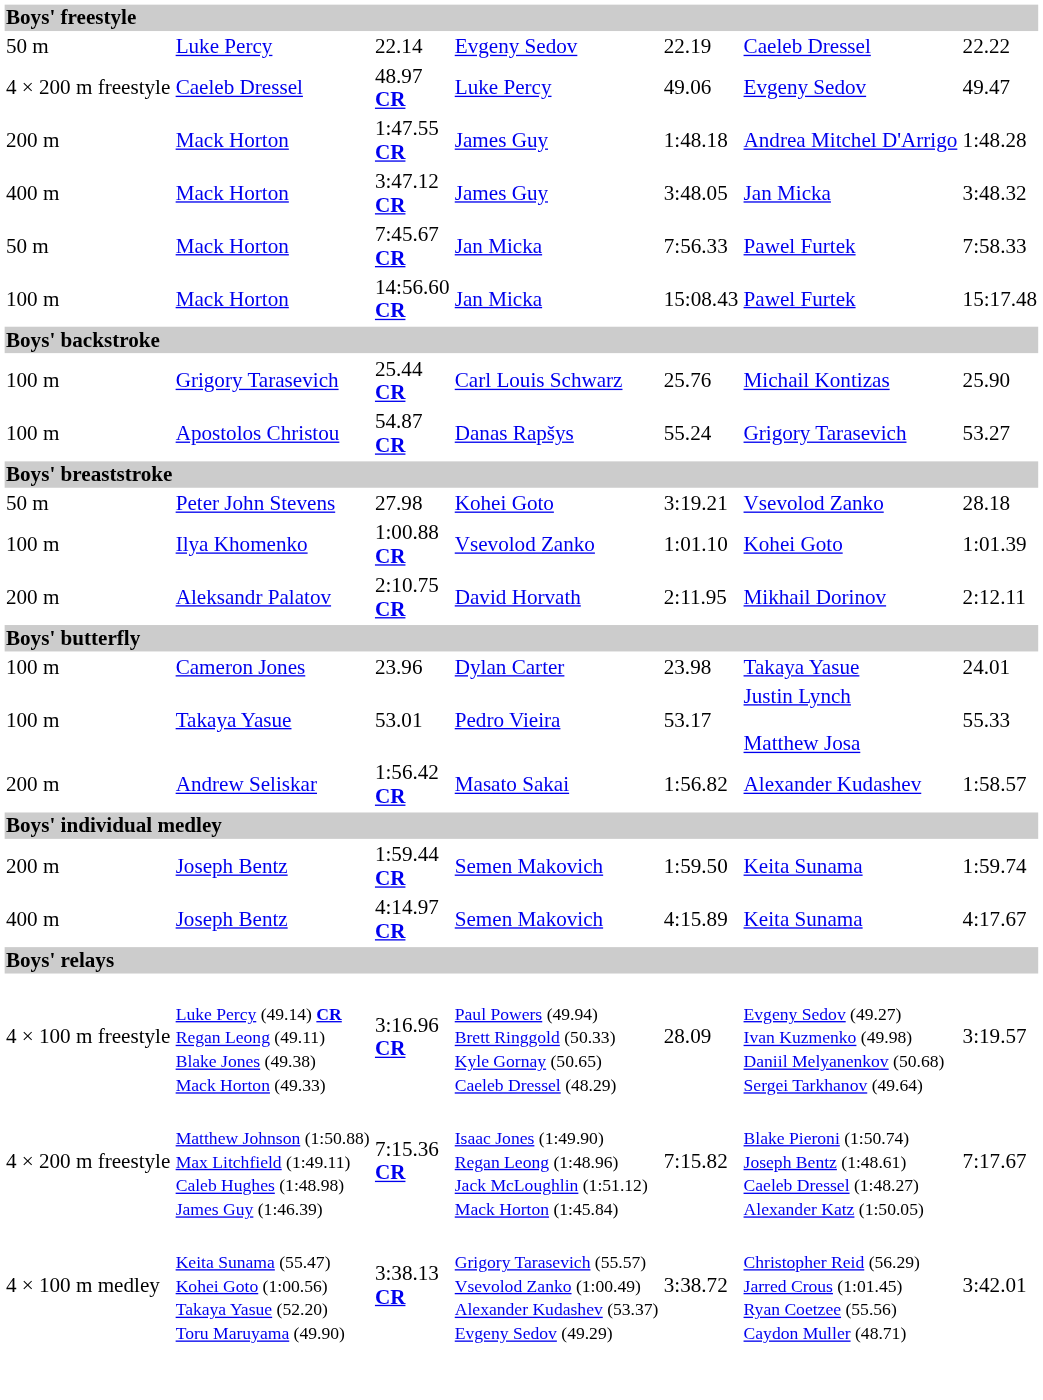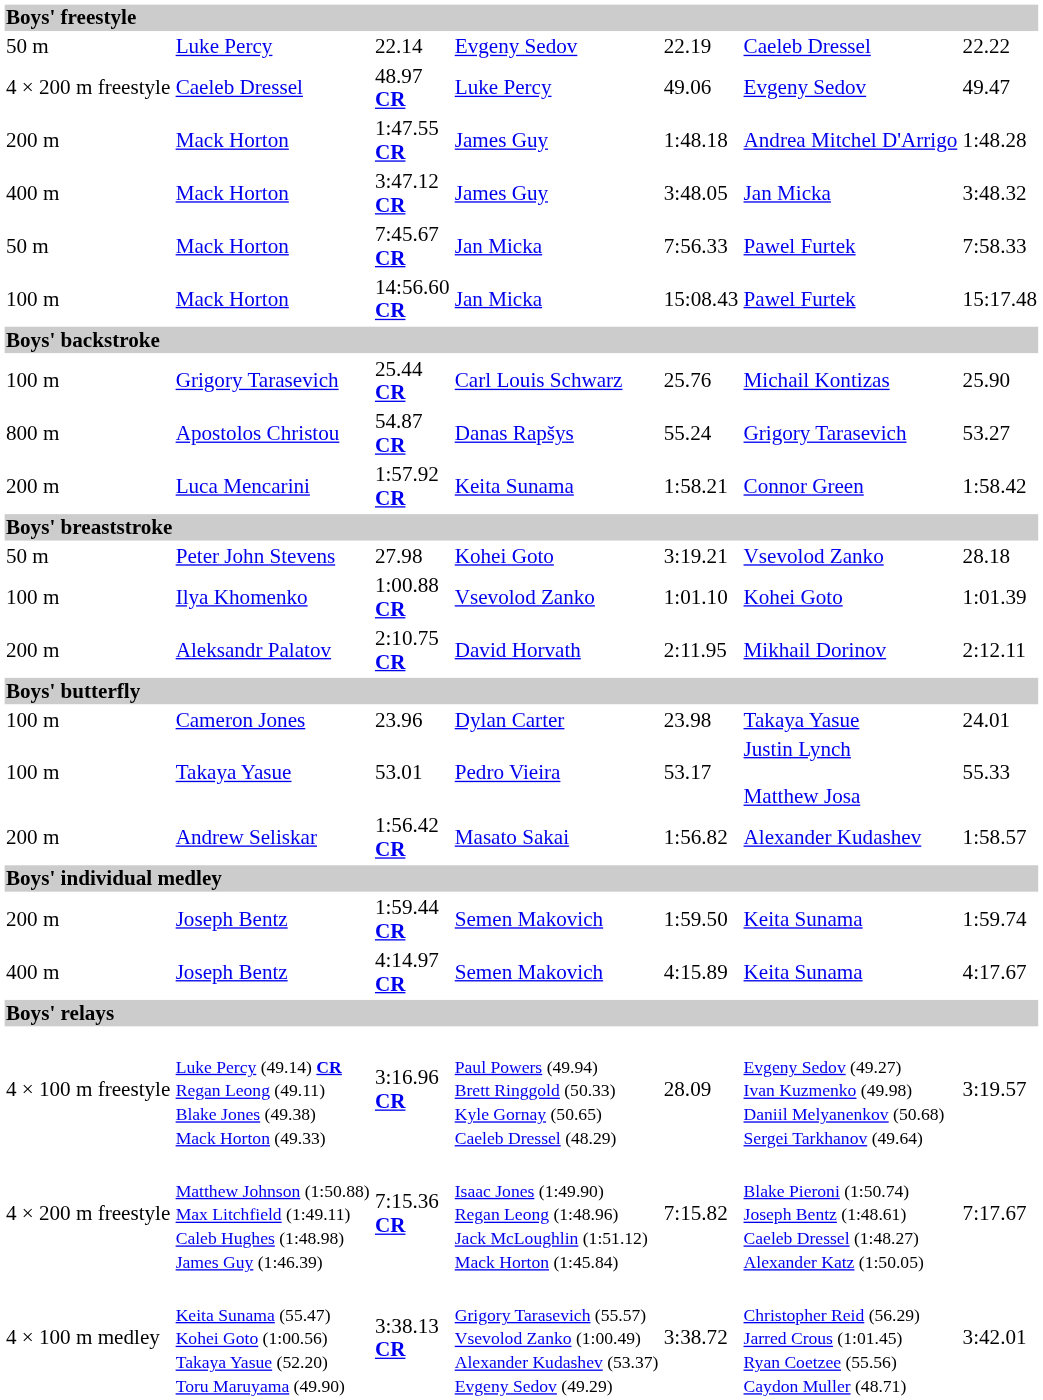54.87 CR | column 1: 100 m -> 800 m
+ row: 200 m | Luca Mencarini | 1:57.92 CR | Keita Sunama | 1:58.21 | Connor Green | 1:58.42
